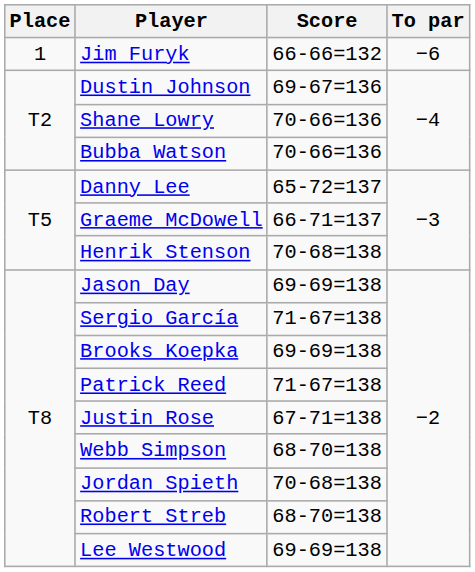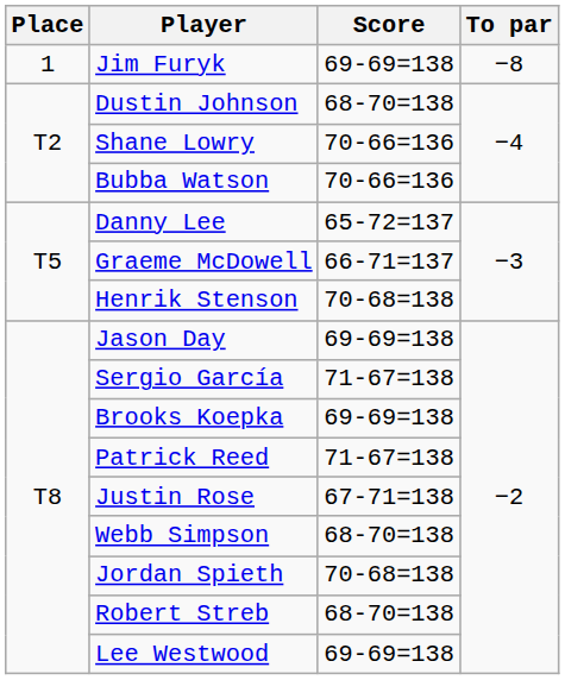Jim Furyk | Score: 66-66=132 -> 69-69=138
Jim Furyk | To par: −6 -> −8
Dustin Johnson | Score: 69-67=136 -> 68-70=138
